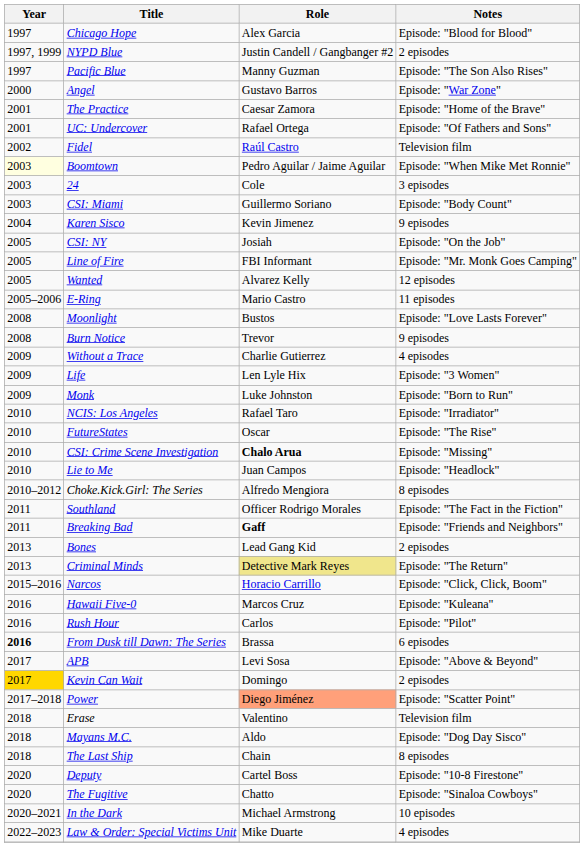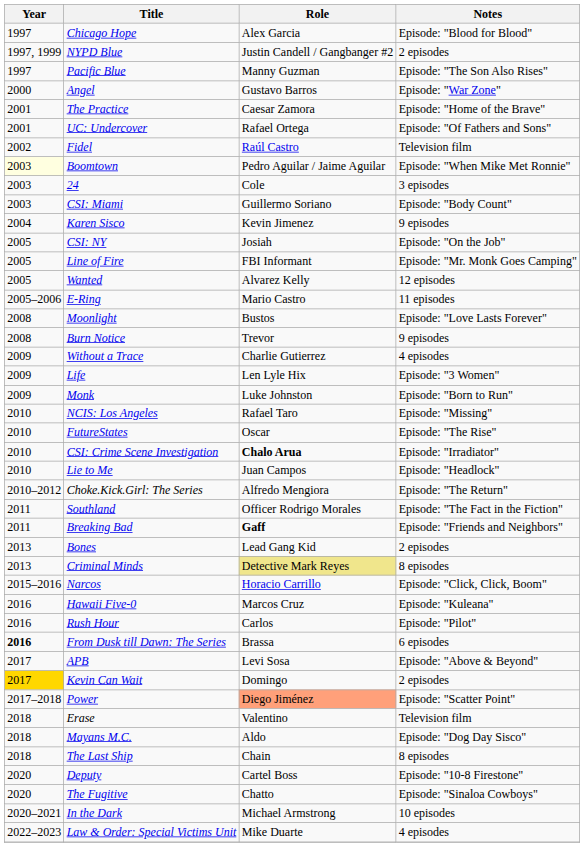NCIS: Los Angeles | Notes: Episode: "Irradiator" -> Episode: "Missing"
CSI: Crime Scene Investigation | Notes: Episode: "Missing" -> Episode: "Irradiator"
Choke.Kick.Girl: The Series | Notes: 8 episodes -> Episode: "The Return"
Criminal Minds | Notes: Episode: "The Return" -> 8 episodes
